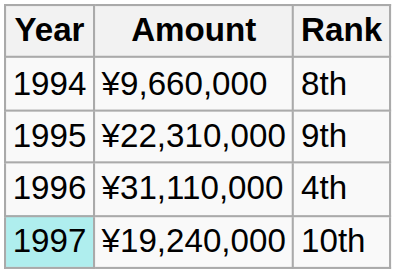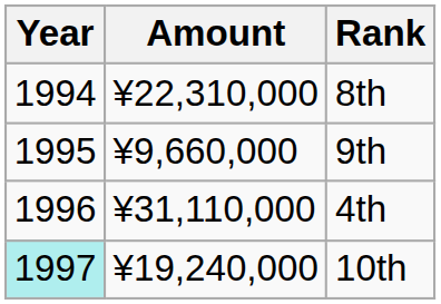8th | Amount: ¥9,660,000 -> ¥22,310,000
9th | Amount: ¥22,310,000 -> ¥9,660,000
